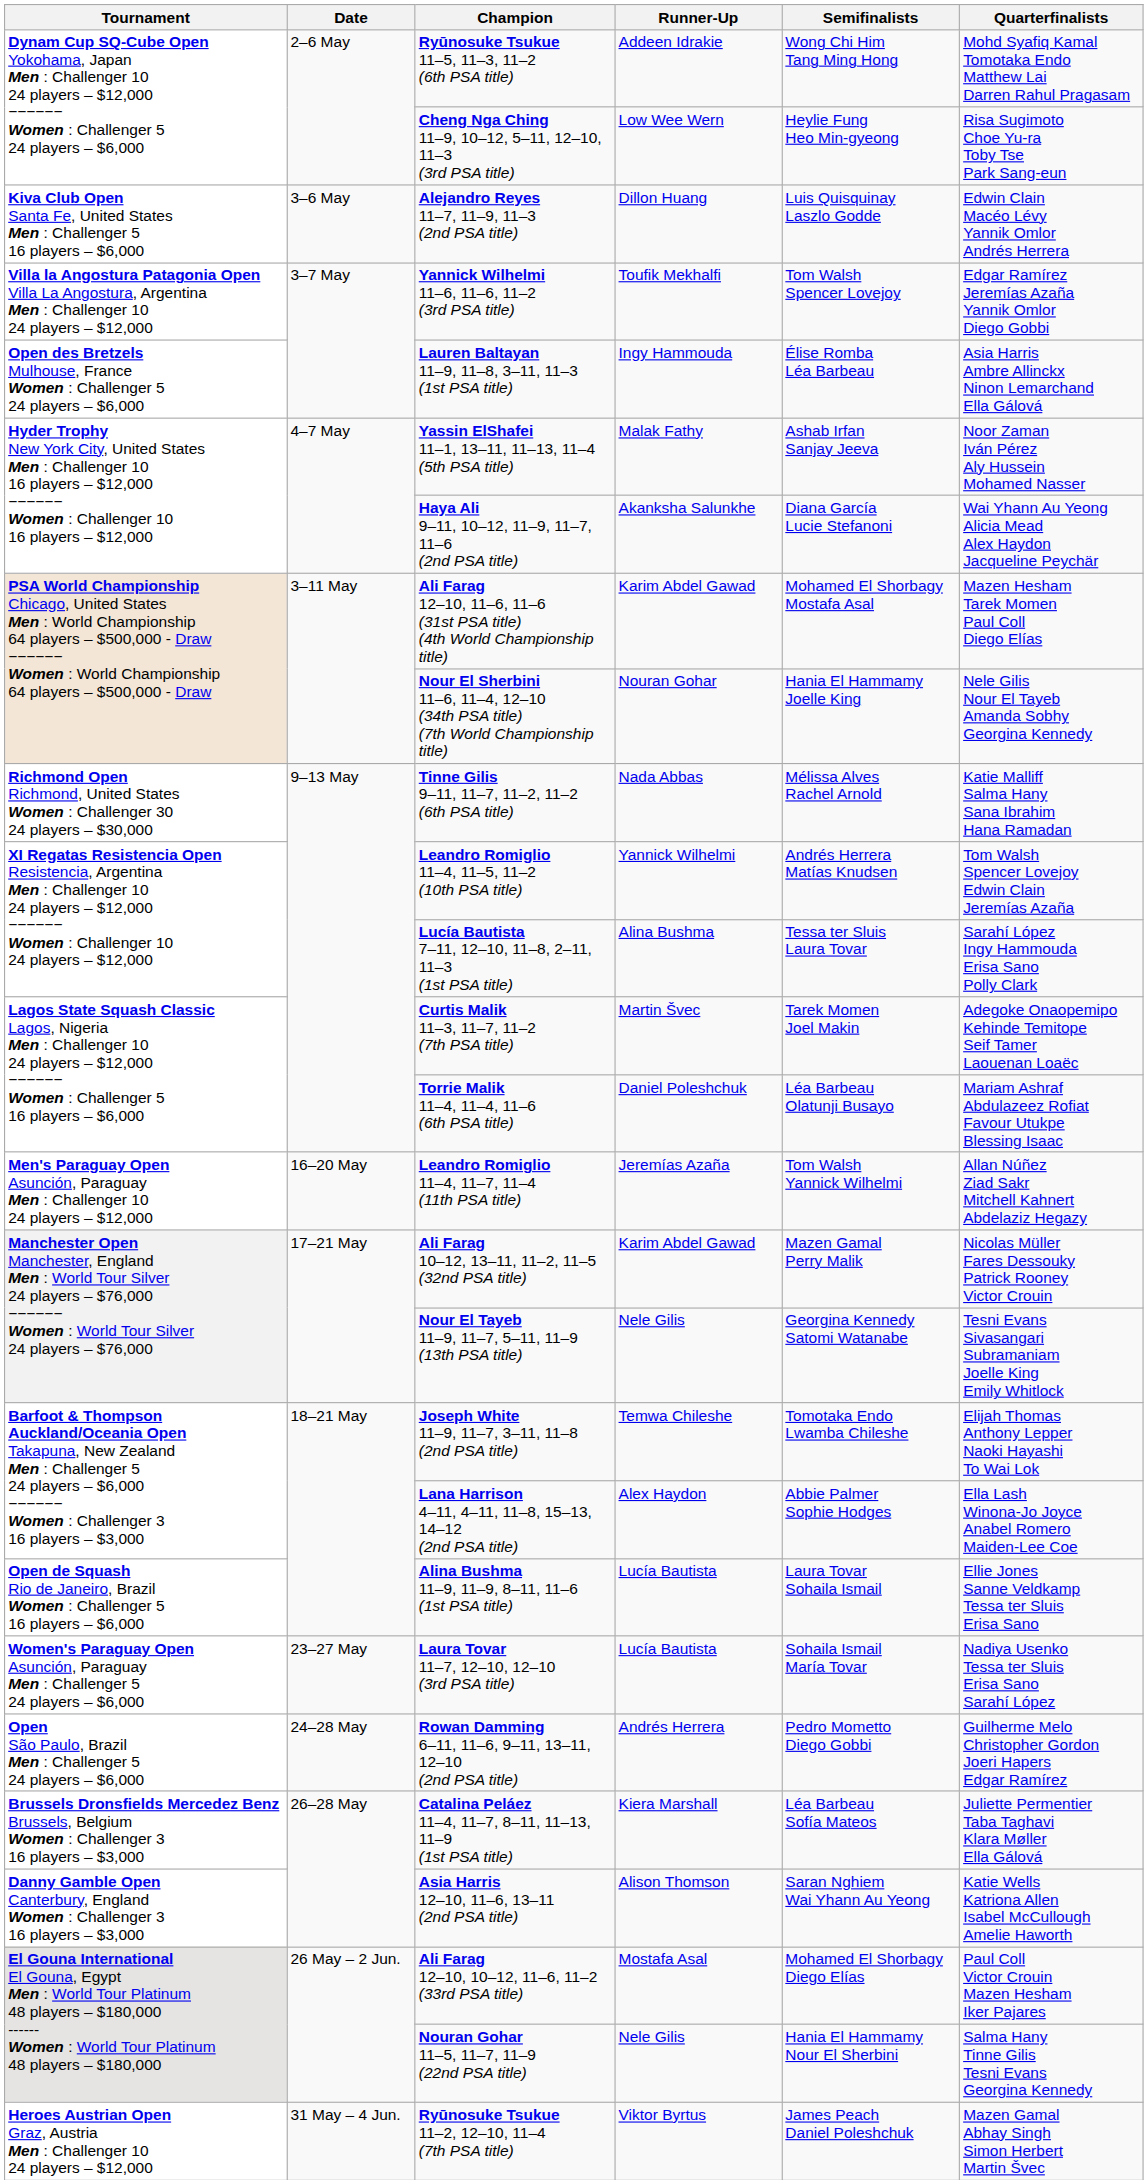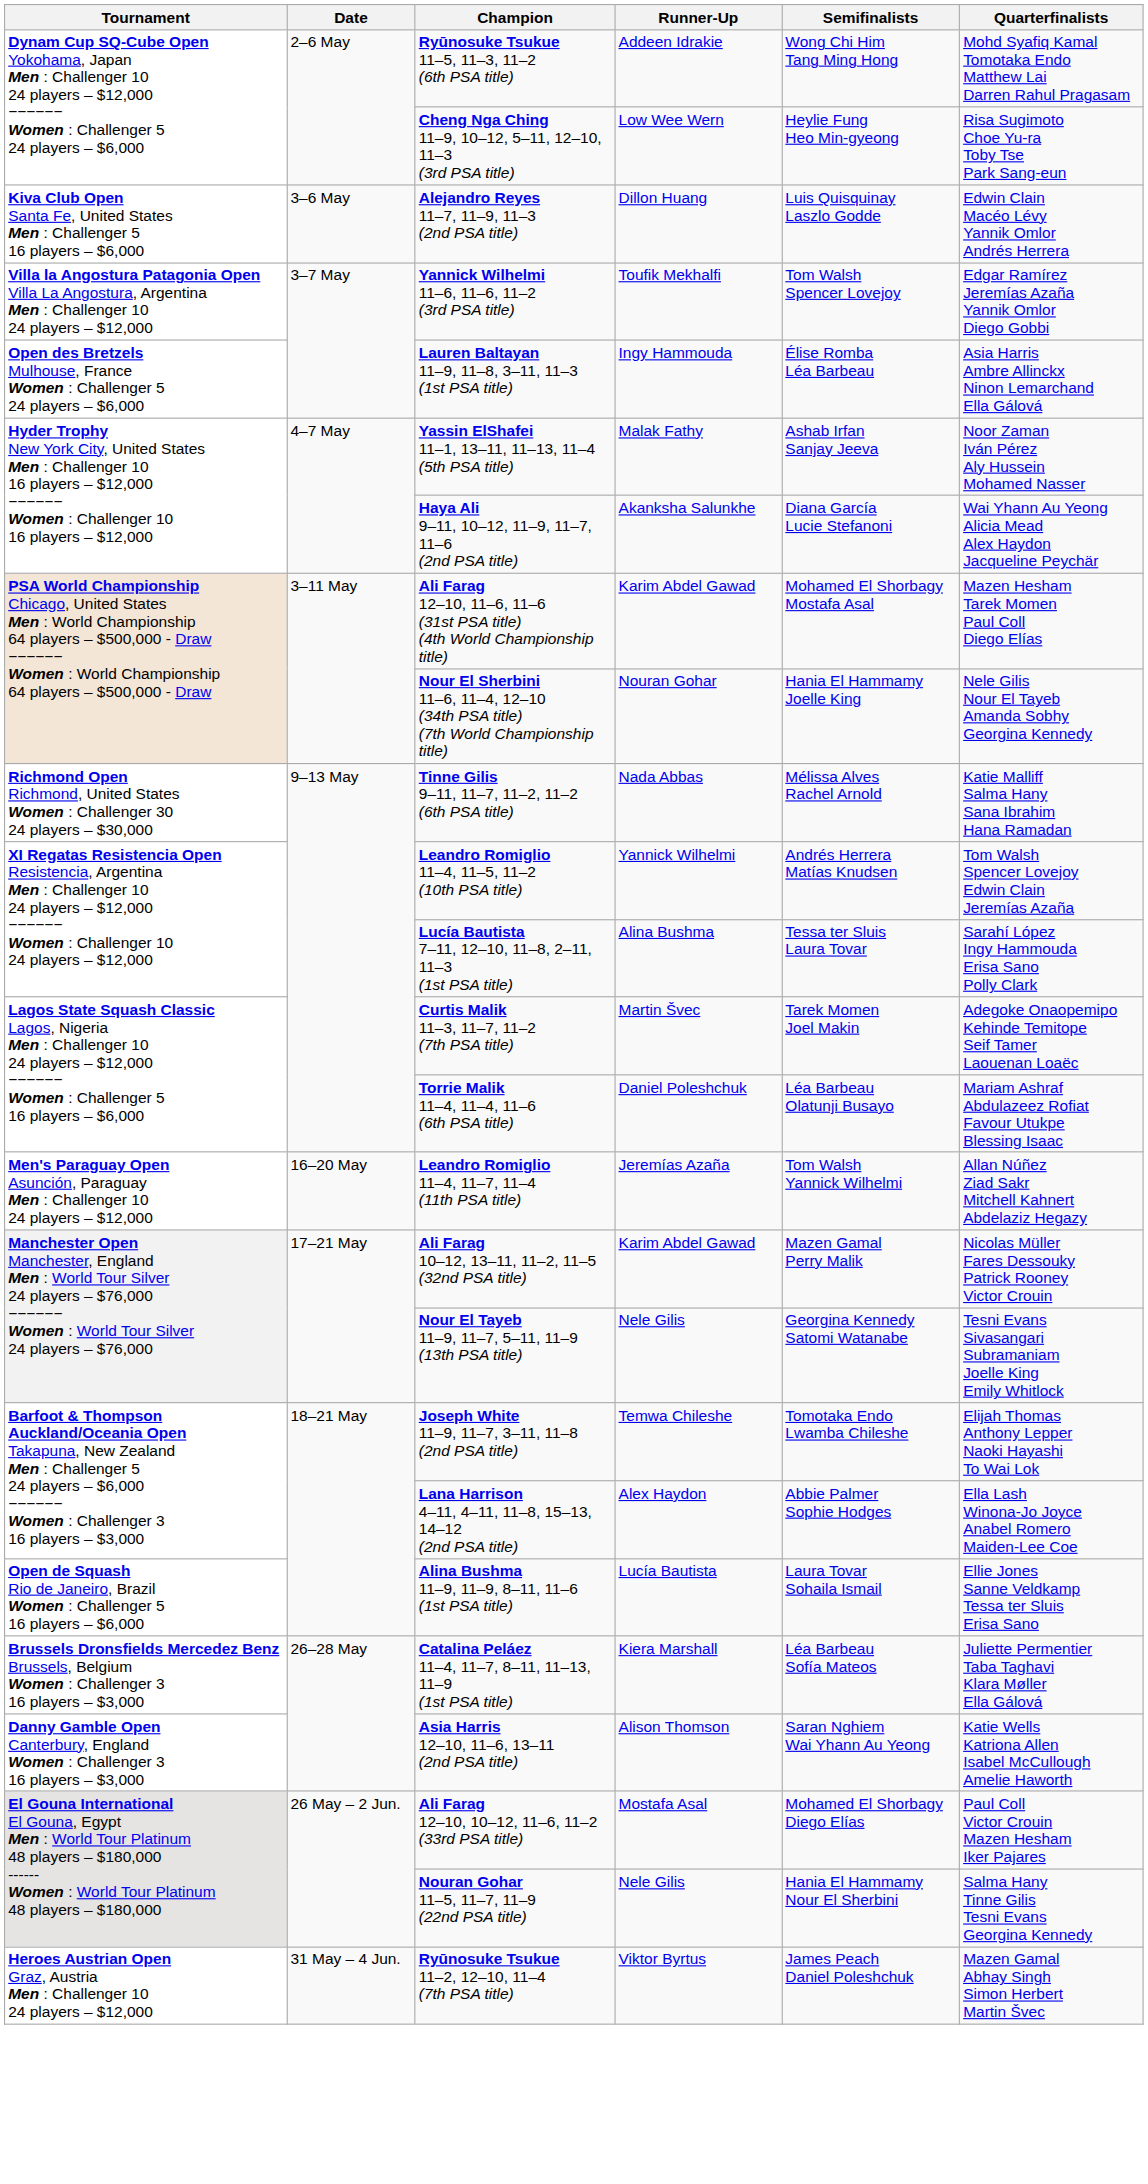- row: Women's Paraguay Open Asunción, Paraguay Men : Challenger 5 24 players – $6,000 | 23–27 May | Laura Tovar 11–7, 12–10, 12–10 (3rd PSA title) | Lucía Bautista | Sohaila Ismail María Tovar | Nadiya Usenko Tessa ter Sluis Erisa Sano Sarahí López
- row: Open São Paulo, Brazil Men : Challenger 5 24 players – $6,000 | 24–28 May | Rowan Damming 6–11, 11–6, 9–11, 13–11, 12–10 (2nd PSA title) | Andrés Herrera | Pedro Mometto Diego Gobbi | Guilherme Melo Christopher Gordon Joeri Hapers Edgar Ramírez
